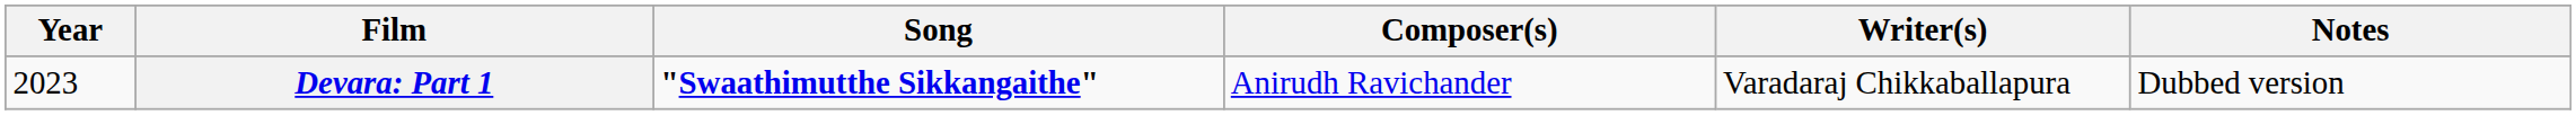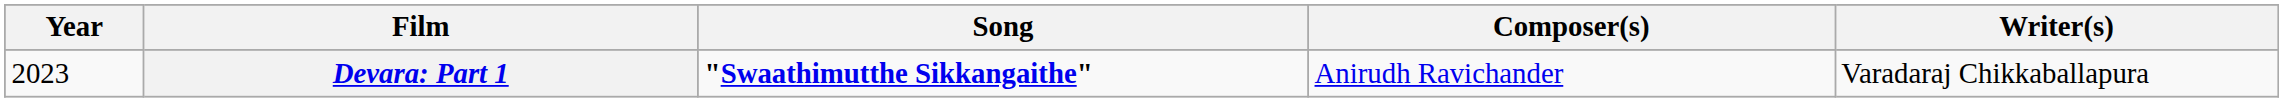- column: Notes | Dubbed version
